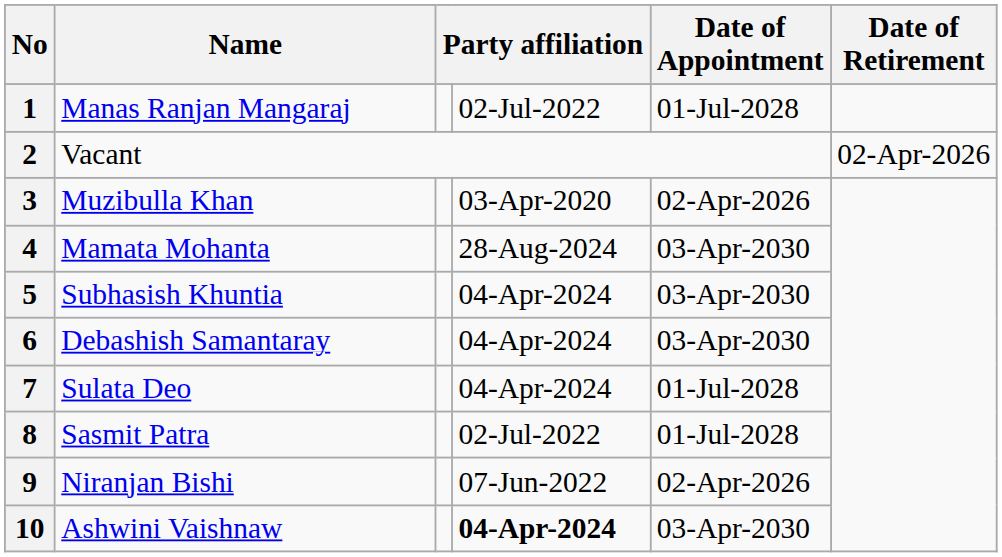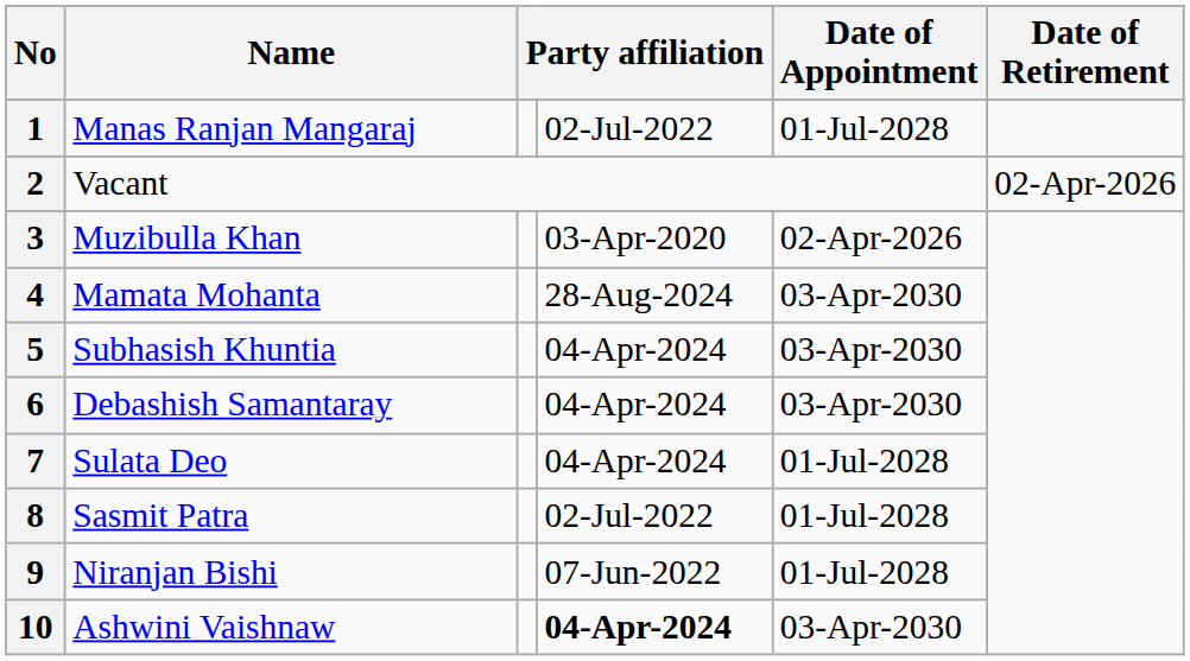9 | Date of Appointment: 02-Apr-2026 -> 01-Jul-2028
